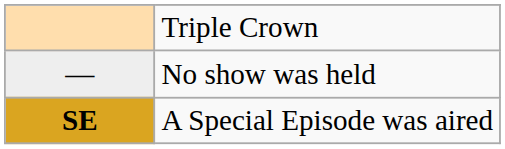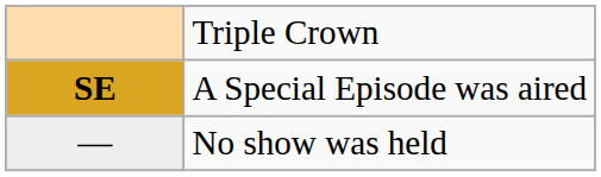rows swapped: — <-> SE
